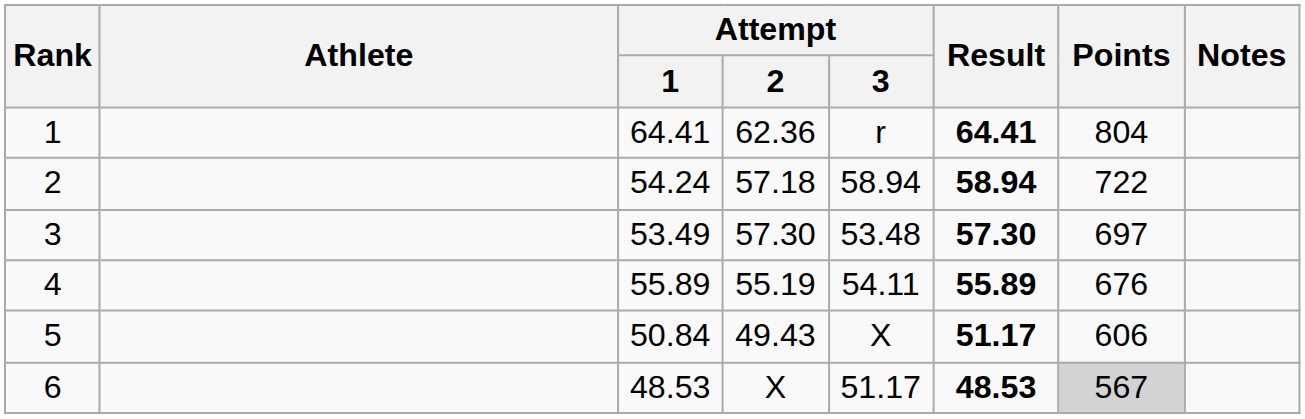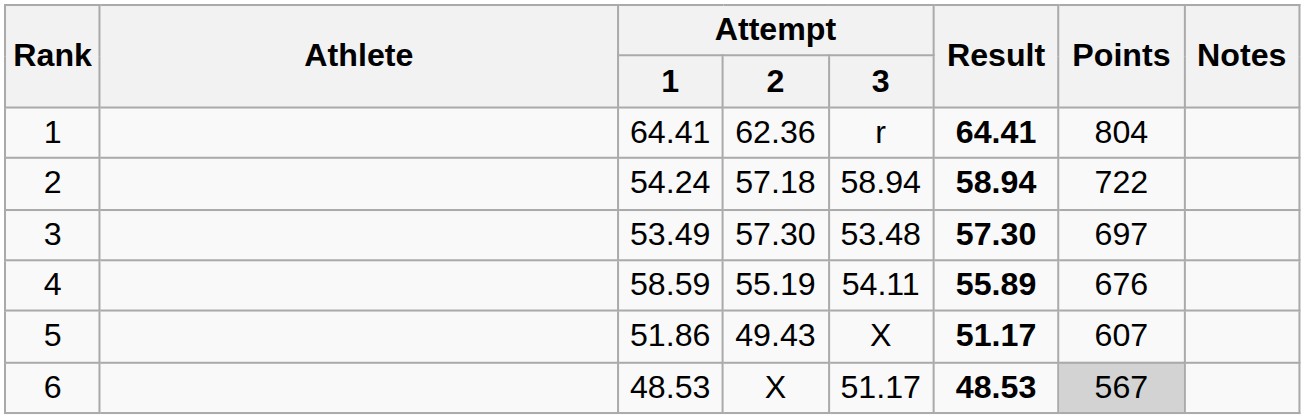4 | Attempt / 1: 55.89 -> 58.59
5 | Attempt / 1: 50.84 -> 51.86
5 | Points: 606 -> 607
